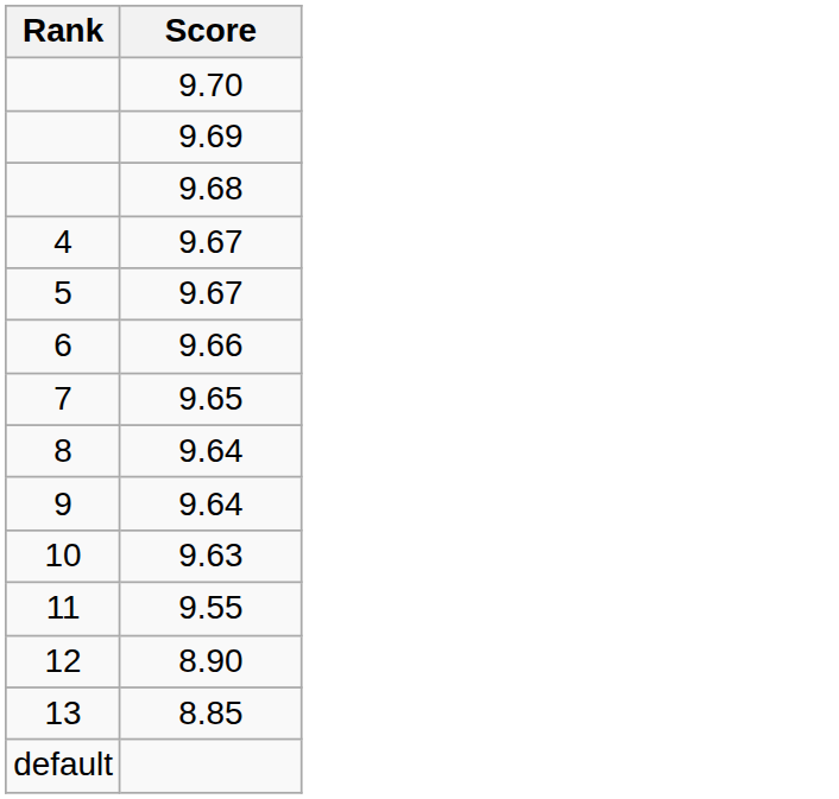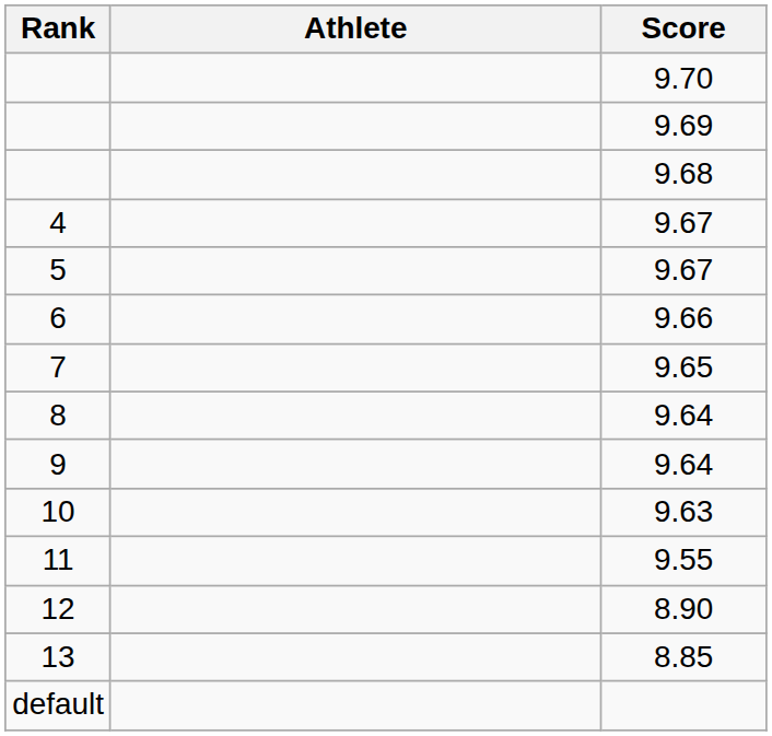+ column: Athlete
